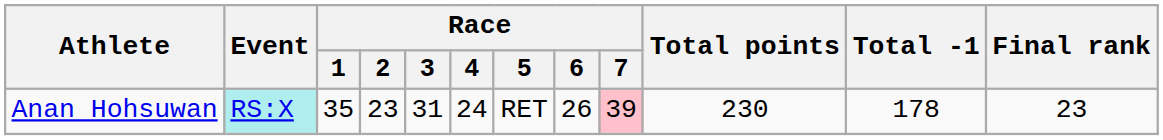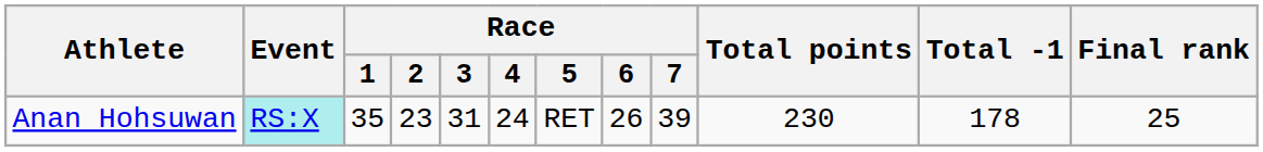Anan Hohsuwan | Race / 7: pink background -> no background
Anan Hohsuwan | Final rank: 23 -> 25
